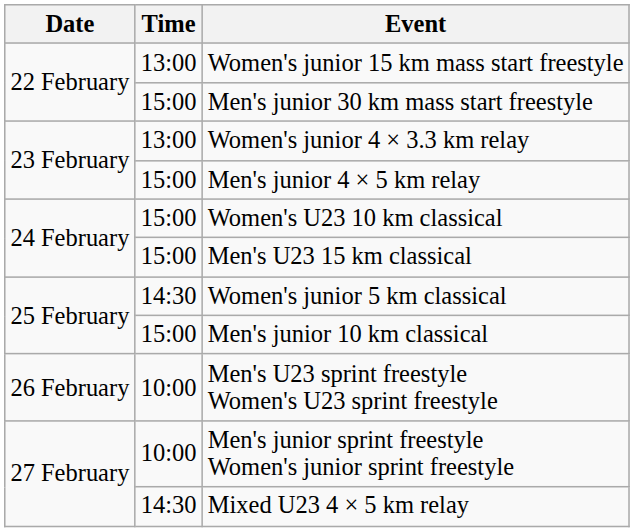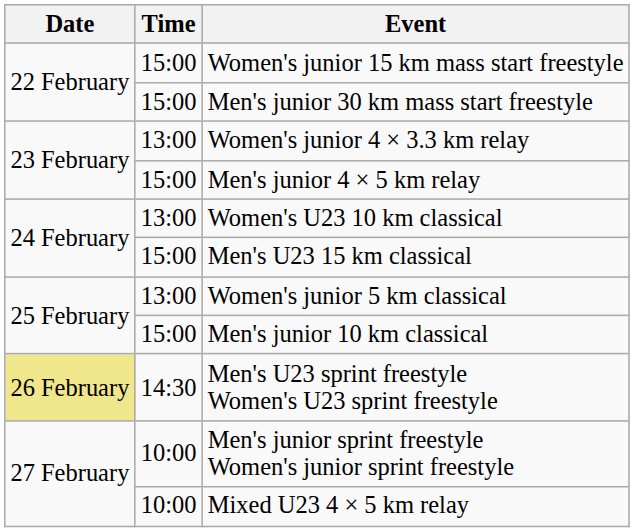Women's junior 15 km mass start freestyle | Time: 13:00 -> 15:00
Women's U23 10 km classical | Time: 15:00 -> 13:00
Women's junior 5 km classical | Time: 14:30 -> 13:00
Men's U23 sprint freestyle Women's U23 sprint freestyle | Date: no background -> khaki background
Men's U23 sprint freestyle Women's U23 sprint freestyle | Time: 10:00 -> 14:30
Mixed U23 4 × 5 km relay | Time: 14:30 -> 10:00
